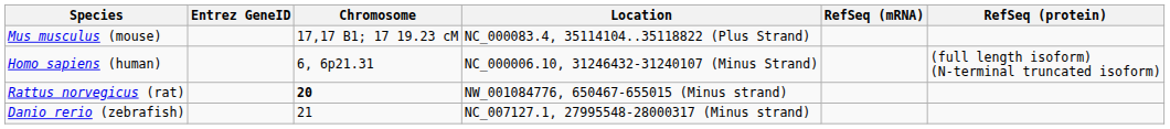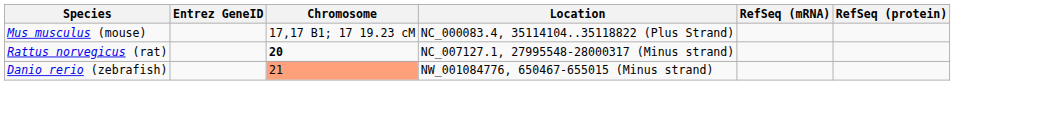- row: Homo sapiens (human) | 6, 6p21.31 | NC_000006.10, 31246432-31240107 (Minus Strand) | (full length isoform) (N-terminal truncated isoform)
Rattus norvegicus (rat) | Location: NW_001084776, 650467-655015 (Minus strand) -> NC_007127.1, 27995548-28000317 (Minus strand)
Danio rerio (zebrafish) | Chromosome: no background -> lightsalmon background
Danio rerio (zebrafish) | Location: NC_007127.1, 27995548-28000317 (Minus strand) -> NW_001084776, 650467-655015 (Minus strand)
